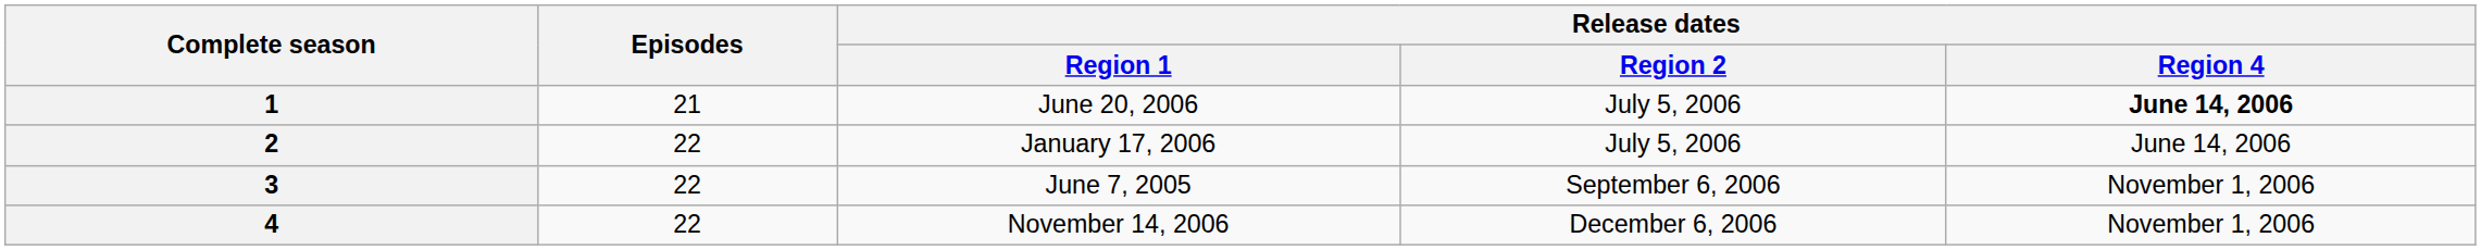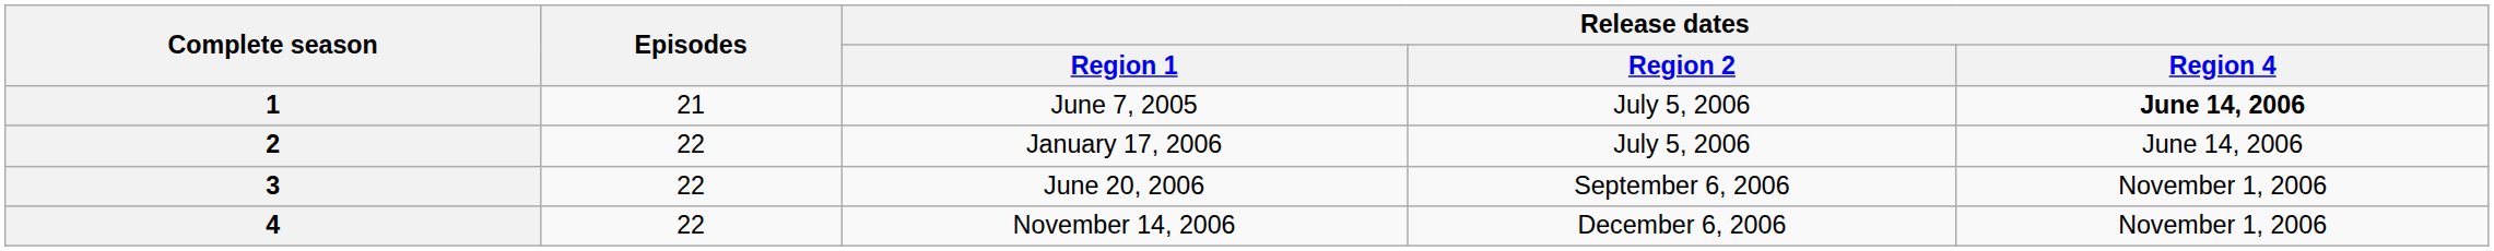1 | Release dates / Region 1: June 20, 2006 -> June 7, 2005
3 | Release dates / Region 1: June 7, 2005 -> June 20, 2006
